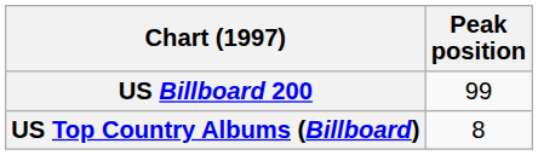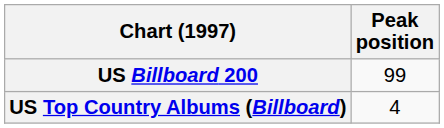US Top Country Albums (Billboard) | Peak position: 8 -> 4
